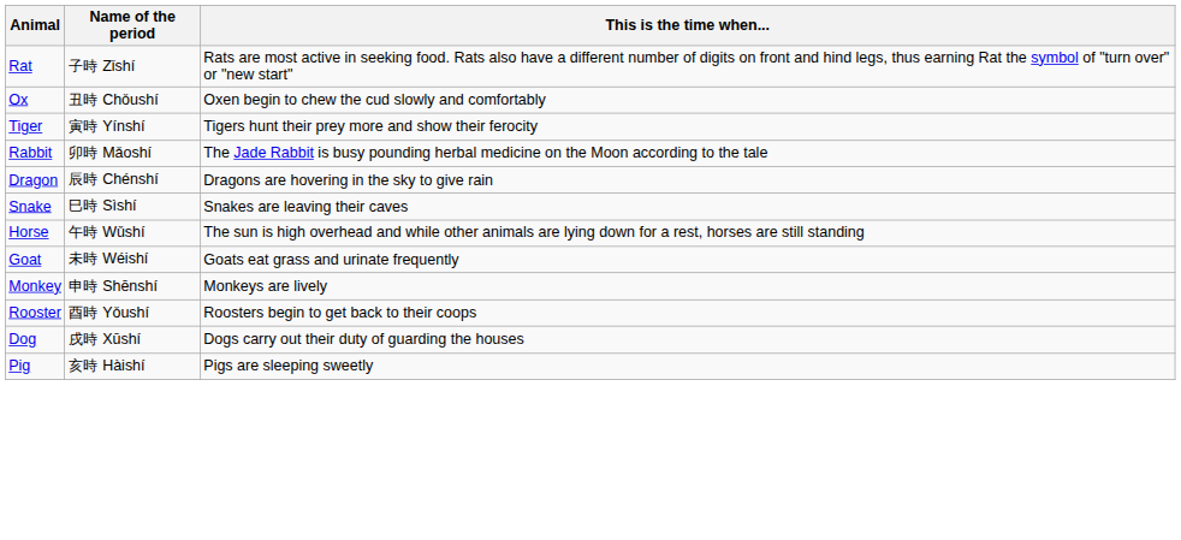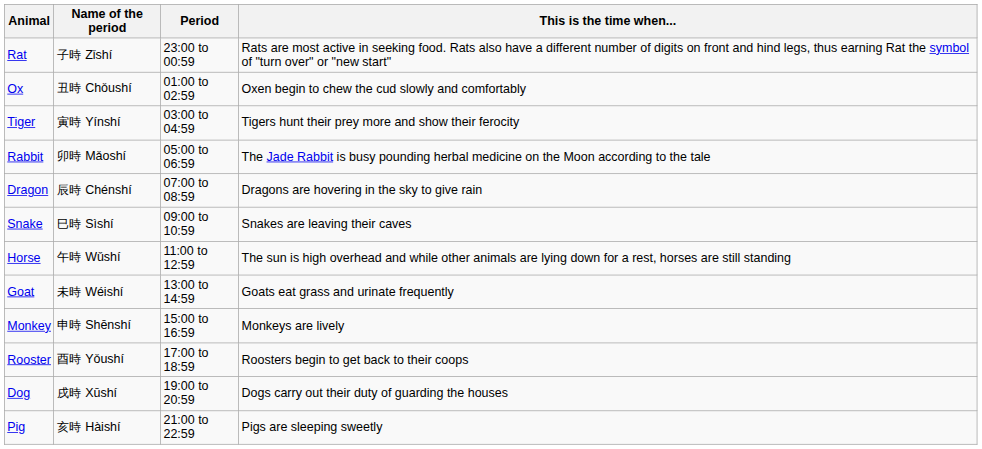+ column: Period | 23:00 to 00:59 | 01:00 to 02:59 | 03:00 to 04:59 | 05:00 to 06:59 | 07:00 to 08:59 | 09:00 to 10:59 | 11:00 to 12:59 | 13:00 to 14:59 | 15:00 to 16:59 | 17:00 to 18:59 | 19:00 to 20:59 | 21:00 to 22:59
